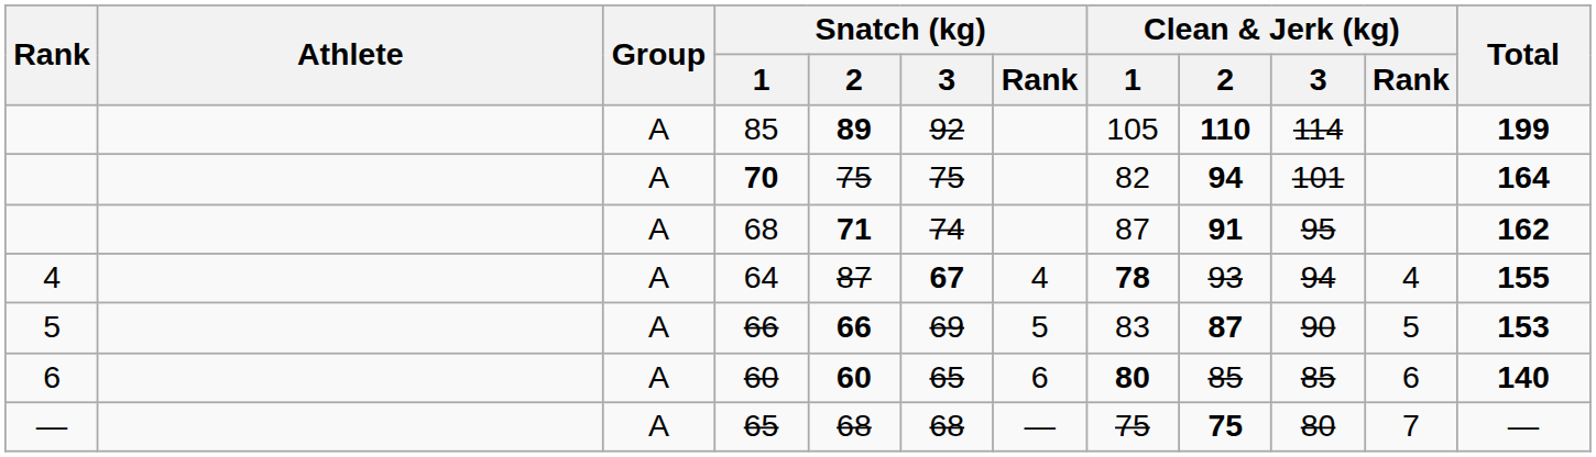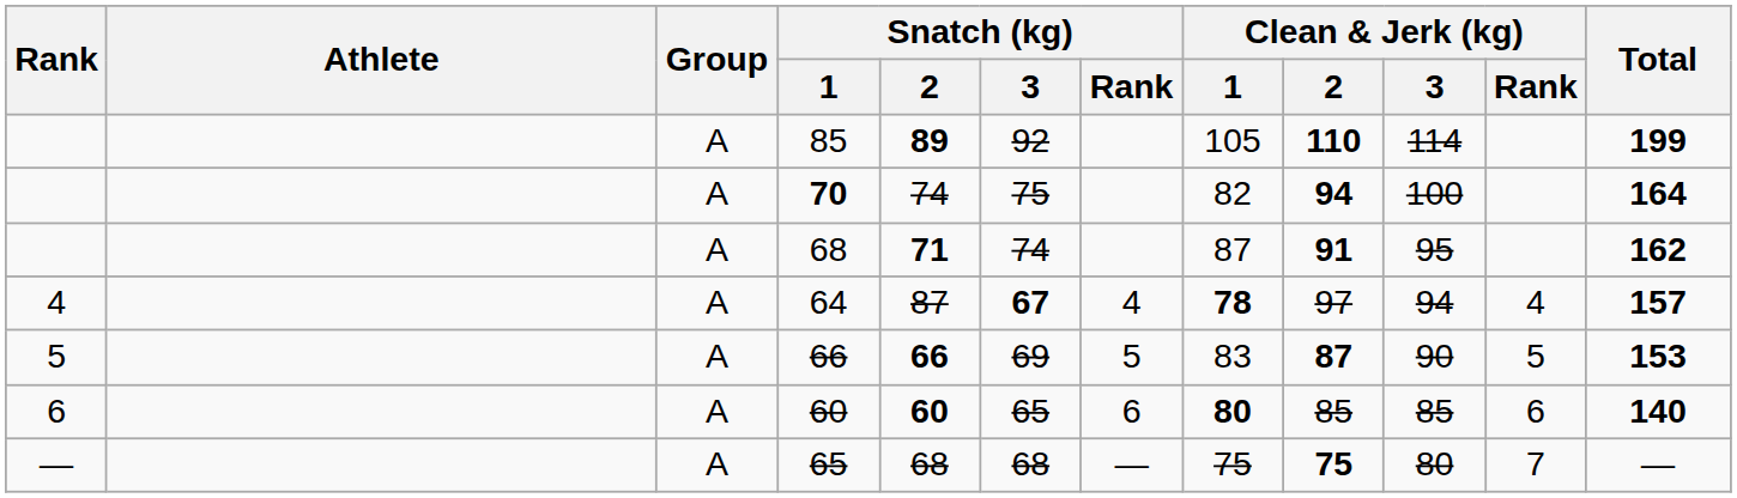70 | Snatch (kg) / 2: 75 -> 74
70 | Clean & Jerk (kg) / 3: 101 -> 100
64 | Clean & Jerk (kg) / 2: 93 -> 97
64 | Total: 155 -> 157
